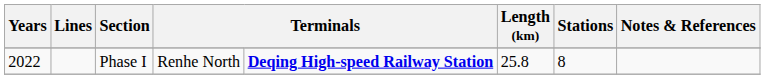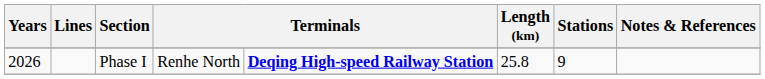Phase I | Years: 2022 -> 2026
Phase I | Stations: 8 -> 9
